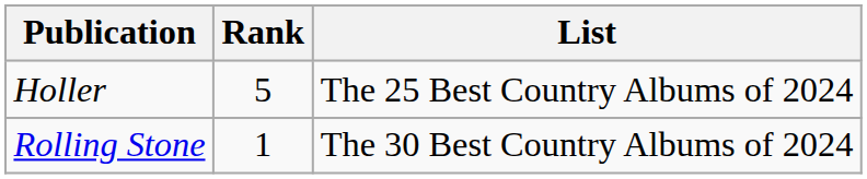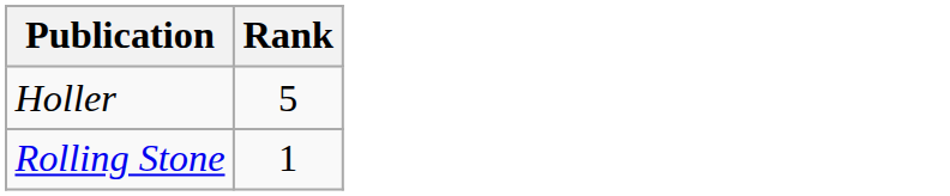- column: List | The 25 Best Country Albums of 2024 | The 30 Best Country Albums of 2024
